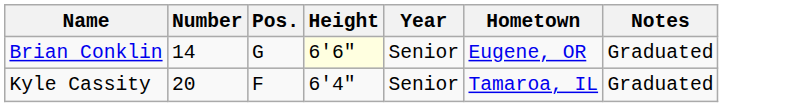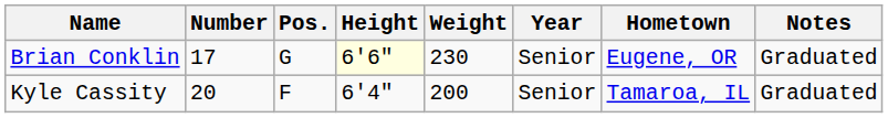+ column: Weight | 230 | 200
Brian Conklin | Number: 14 -> 17
